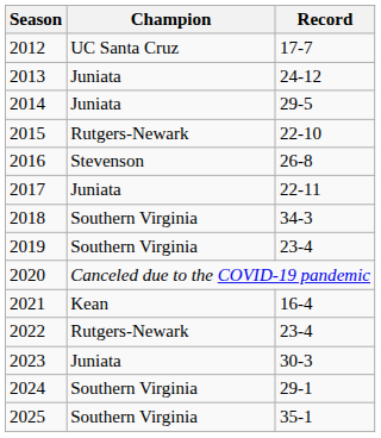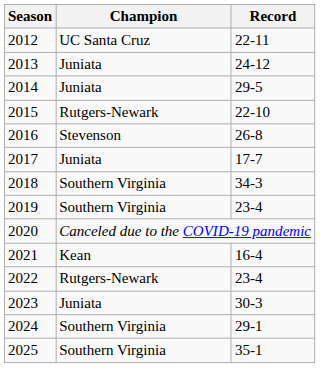2012 | Record: 17-7 -> 22-11
2017 | Record: 22-11 -> 17-7
